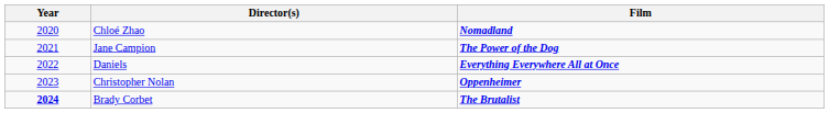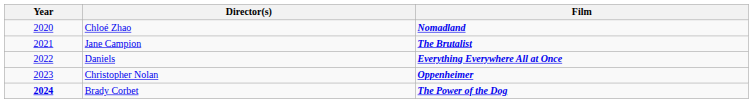Jane Campion | Film: The Power of the Dog -> The Brutalist
Brady Corbet | Film: The Brutalist -> The Power of the Dog
